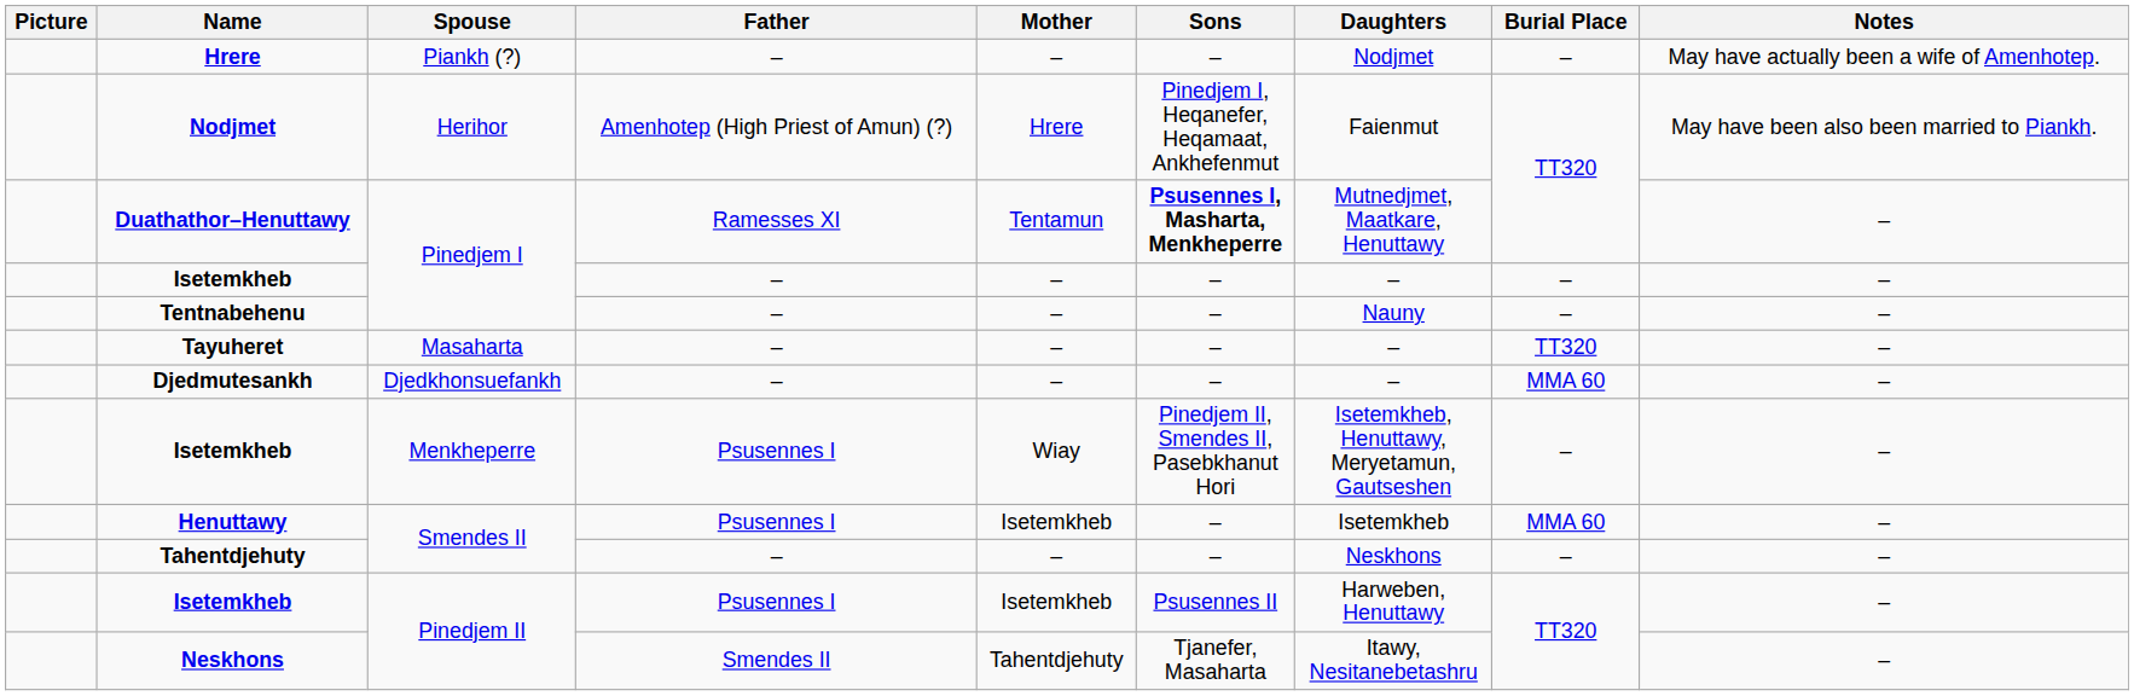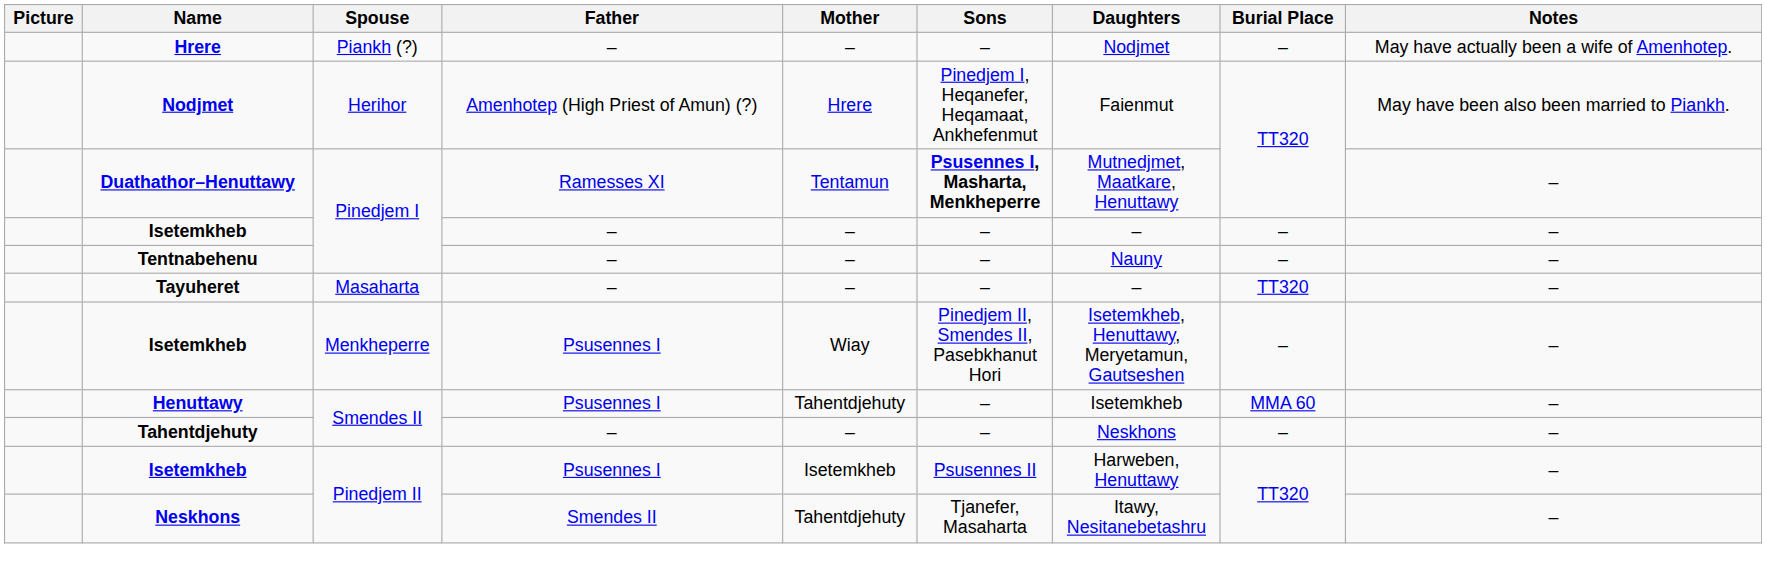- row: Djedmutesankh | Djedkhonsuefankh | – | – | – | – | MMA 60 | –
Henuttawy | Mother: Isetemkheb -> Tahentdjehuty
